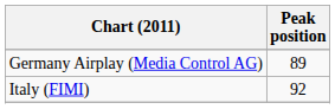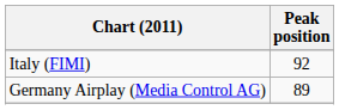rows swapped: Germany Airplay (Media Control AG) <-> Italy (FIMI)
